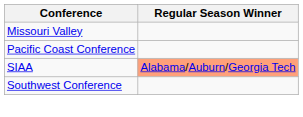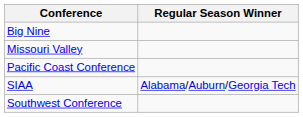+ row: Big Nine
SIAA | Regular Season Winner: lightsalmon background -> no background
